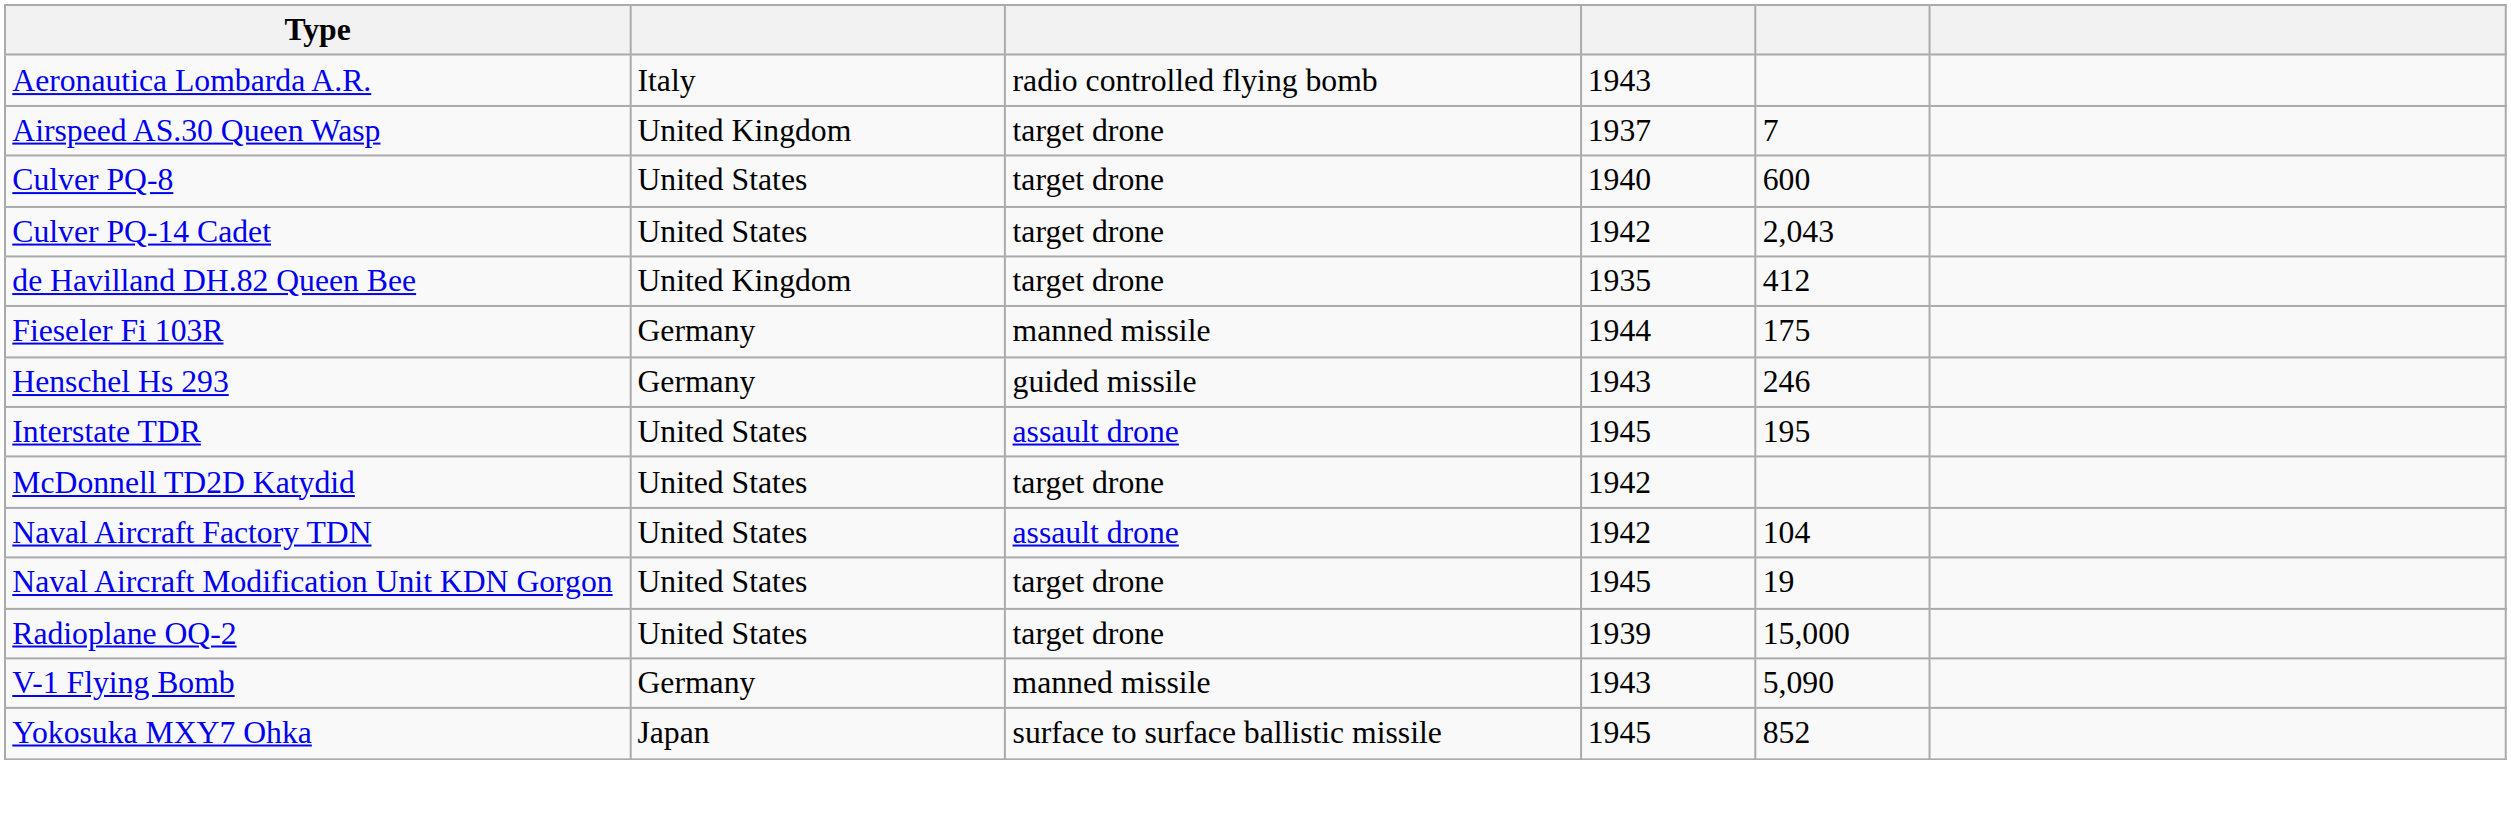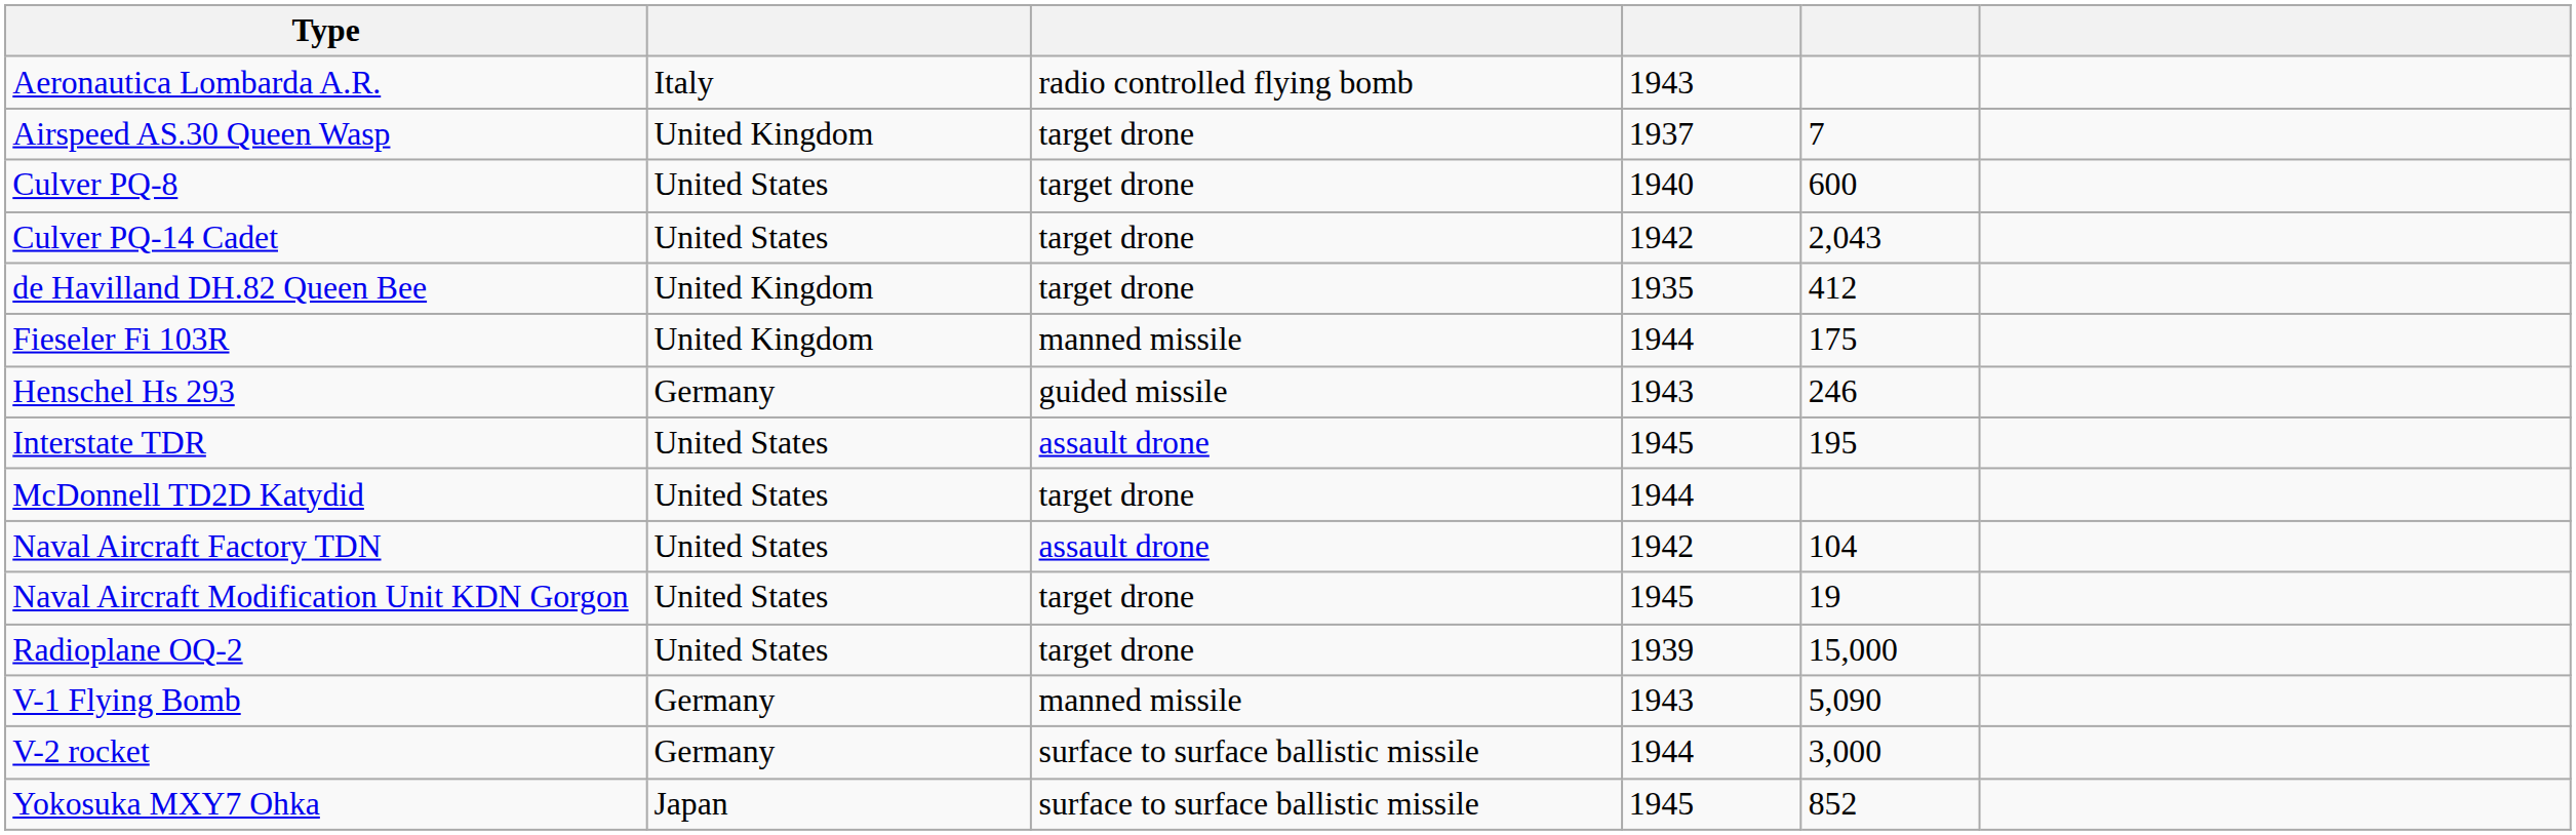Fieseler Fi 103R | column 2: Germany -> United Kingdom
McDonnell TD2D Katydid | column 4: 1942 -> 1944
+ row: V-2 rocket | Germany | surface to surface ballistic missile | 1944 | 3,000
